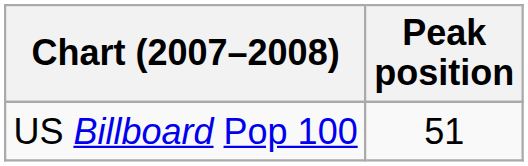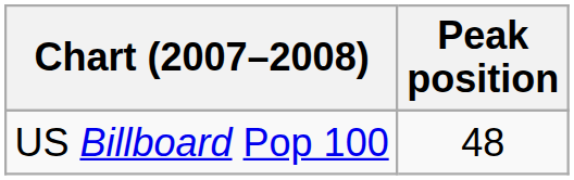US Billboard Pop 100 | Peak position: 51 -> 48
